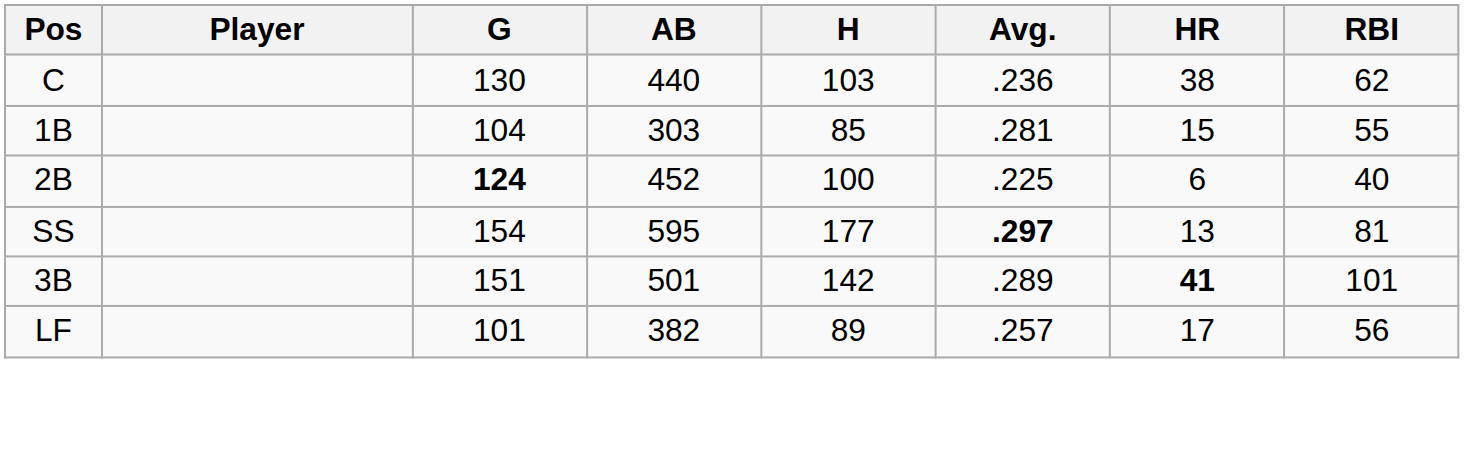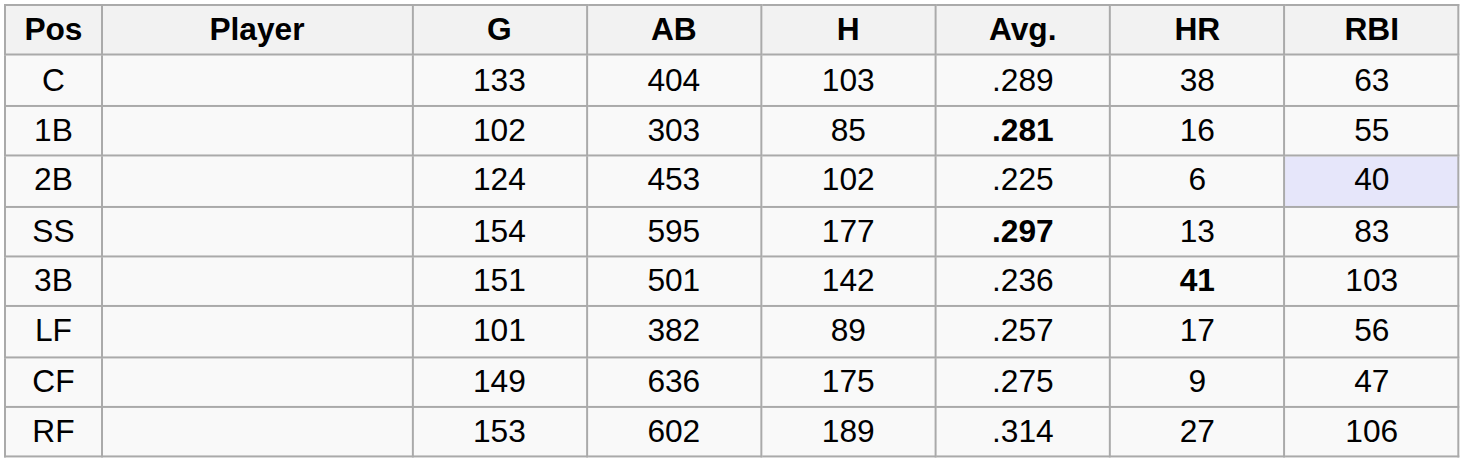C | G: 130 -> 133
C | AB: 440 -> 404
C | Avg.: .236 -> .289
C | RBI: 62 -> 63
1B | G: 104 -> 102
1B | Avg.: normal -> bold
1B | HR: 15 -> 16
2B | G: bold -> normal
2B | AB: 452 -> 453
2B | H: 100 -> 102
2B | RBI: no background -> lavender background
SS | RBI: 81 -> 83
3B | Avg.: .289 -> .236
3B | RBI: 101 -> 103
+ row: CF | 149 | 636 | 175 | .275 | 9 | 47
+ row: RF | 153 | 602 | 189 | .314 | 27 | 106
